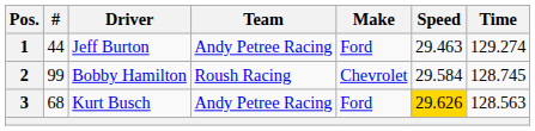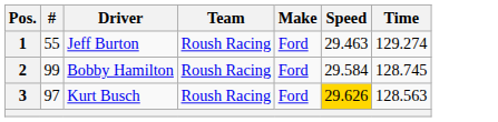1 | #: 44 -> 55
1 | Team: Andy Petree Racing -> Roush Racing
2 | Make: Chevrolet -> Ford
3 | #: 68 -> 97
3 | Team: Andy Petree Racing -> Roush Racing
